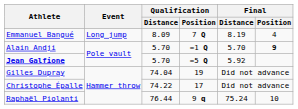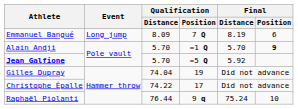Emmanuel Bangué | Final / Position: 4 -> 6
